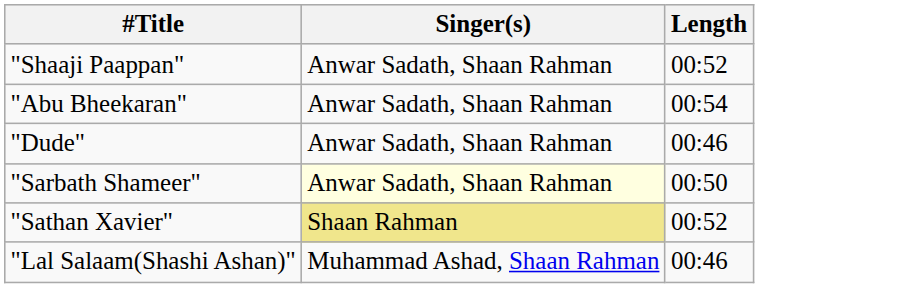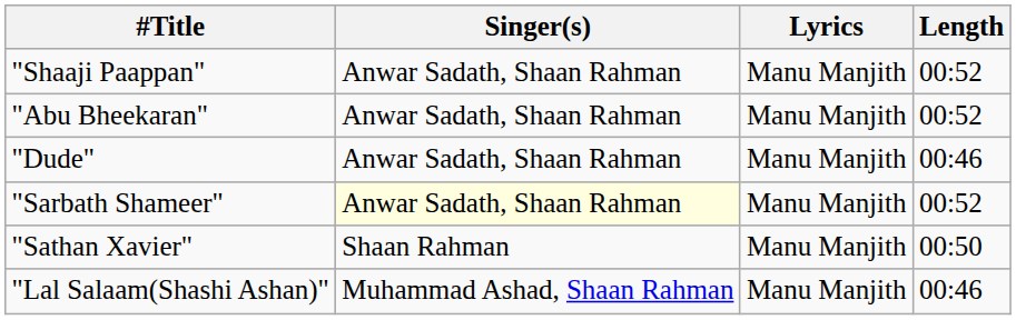+ column: Lyrics | Manu Manjith | Manu Manjith | Manu Manjith | Manu Manjith | Manu Manjith | Manu Manjith
"Abu Bheekaran" | Length: 00:54 -> 00:52
"Sarbath Shameer" | Length: 00:50 -> 00:52
"Sathan Xavier" | Singer(s): khaki background -> no background
"Sathan Xavier" | Length: 00:52 -> 00:50
